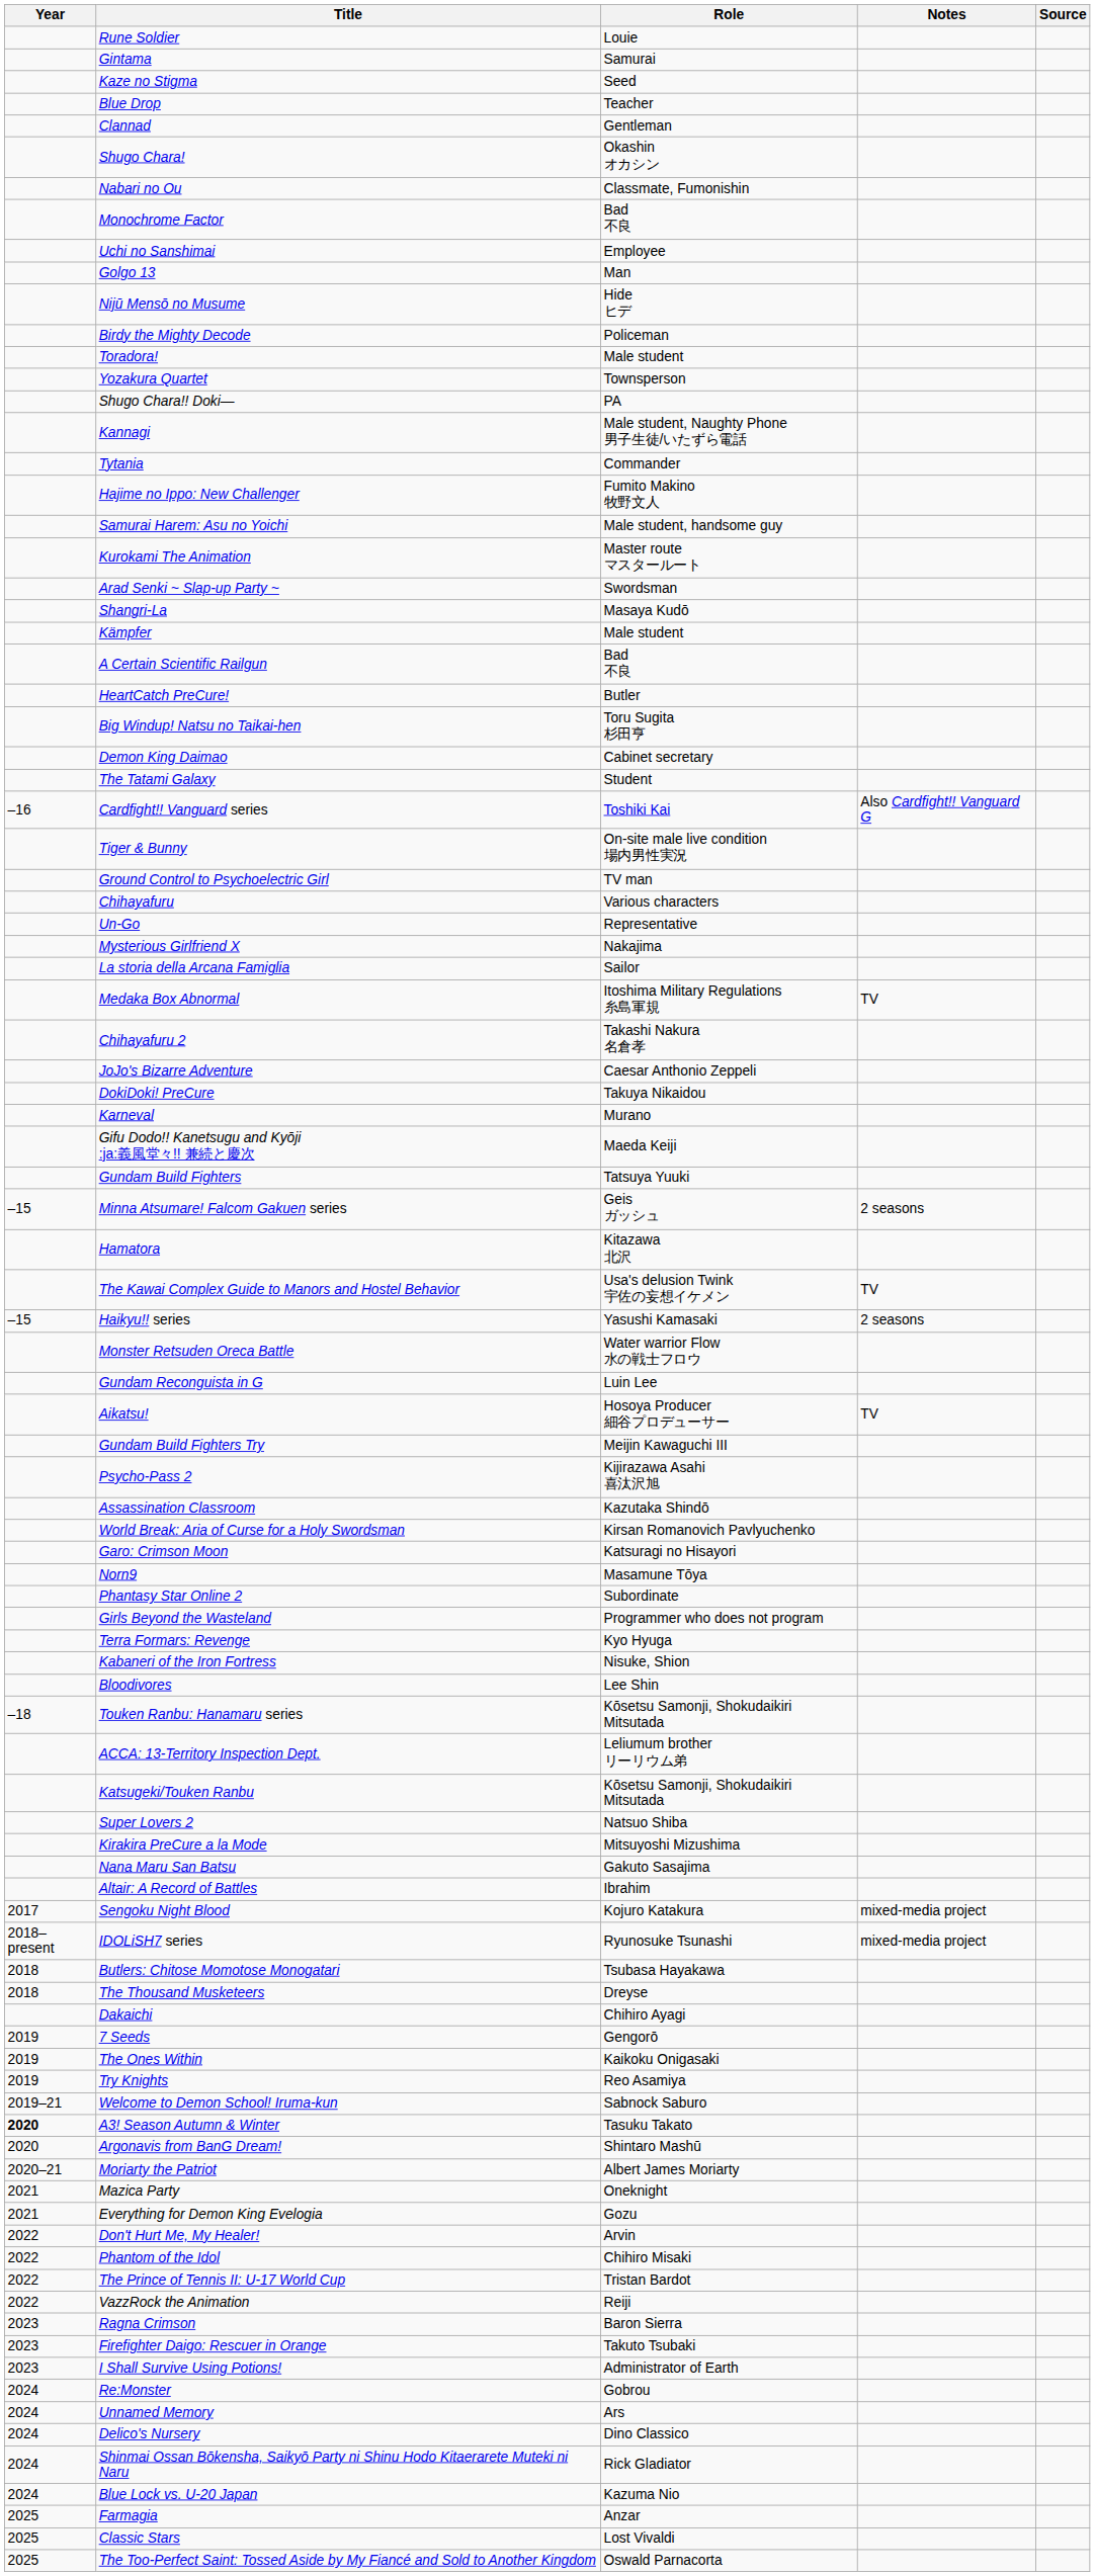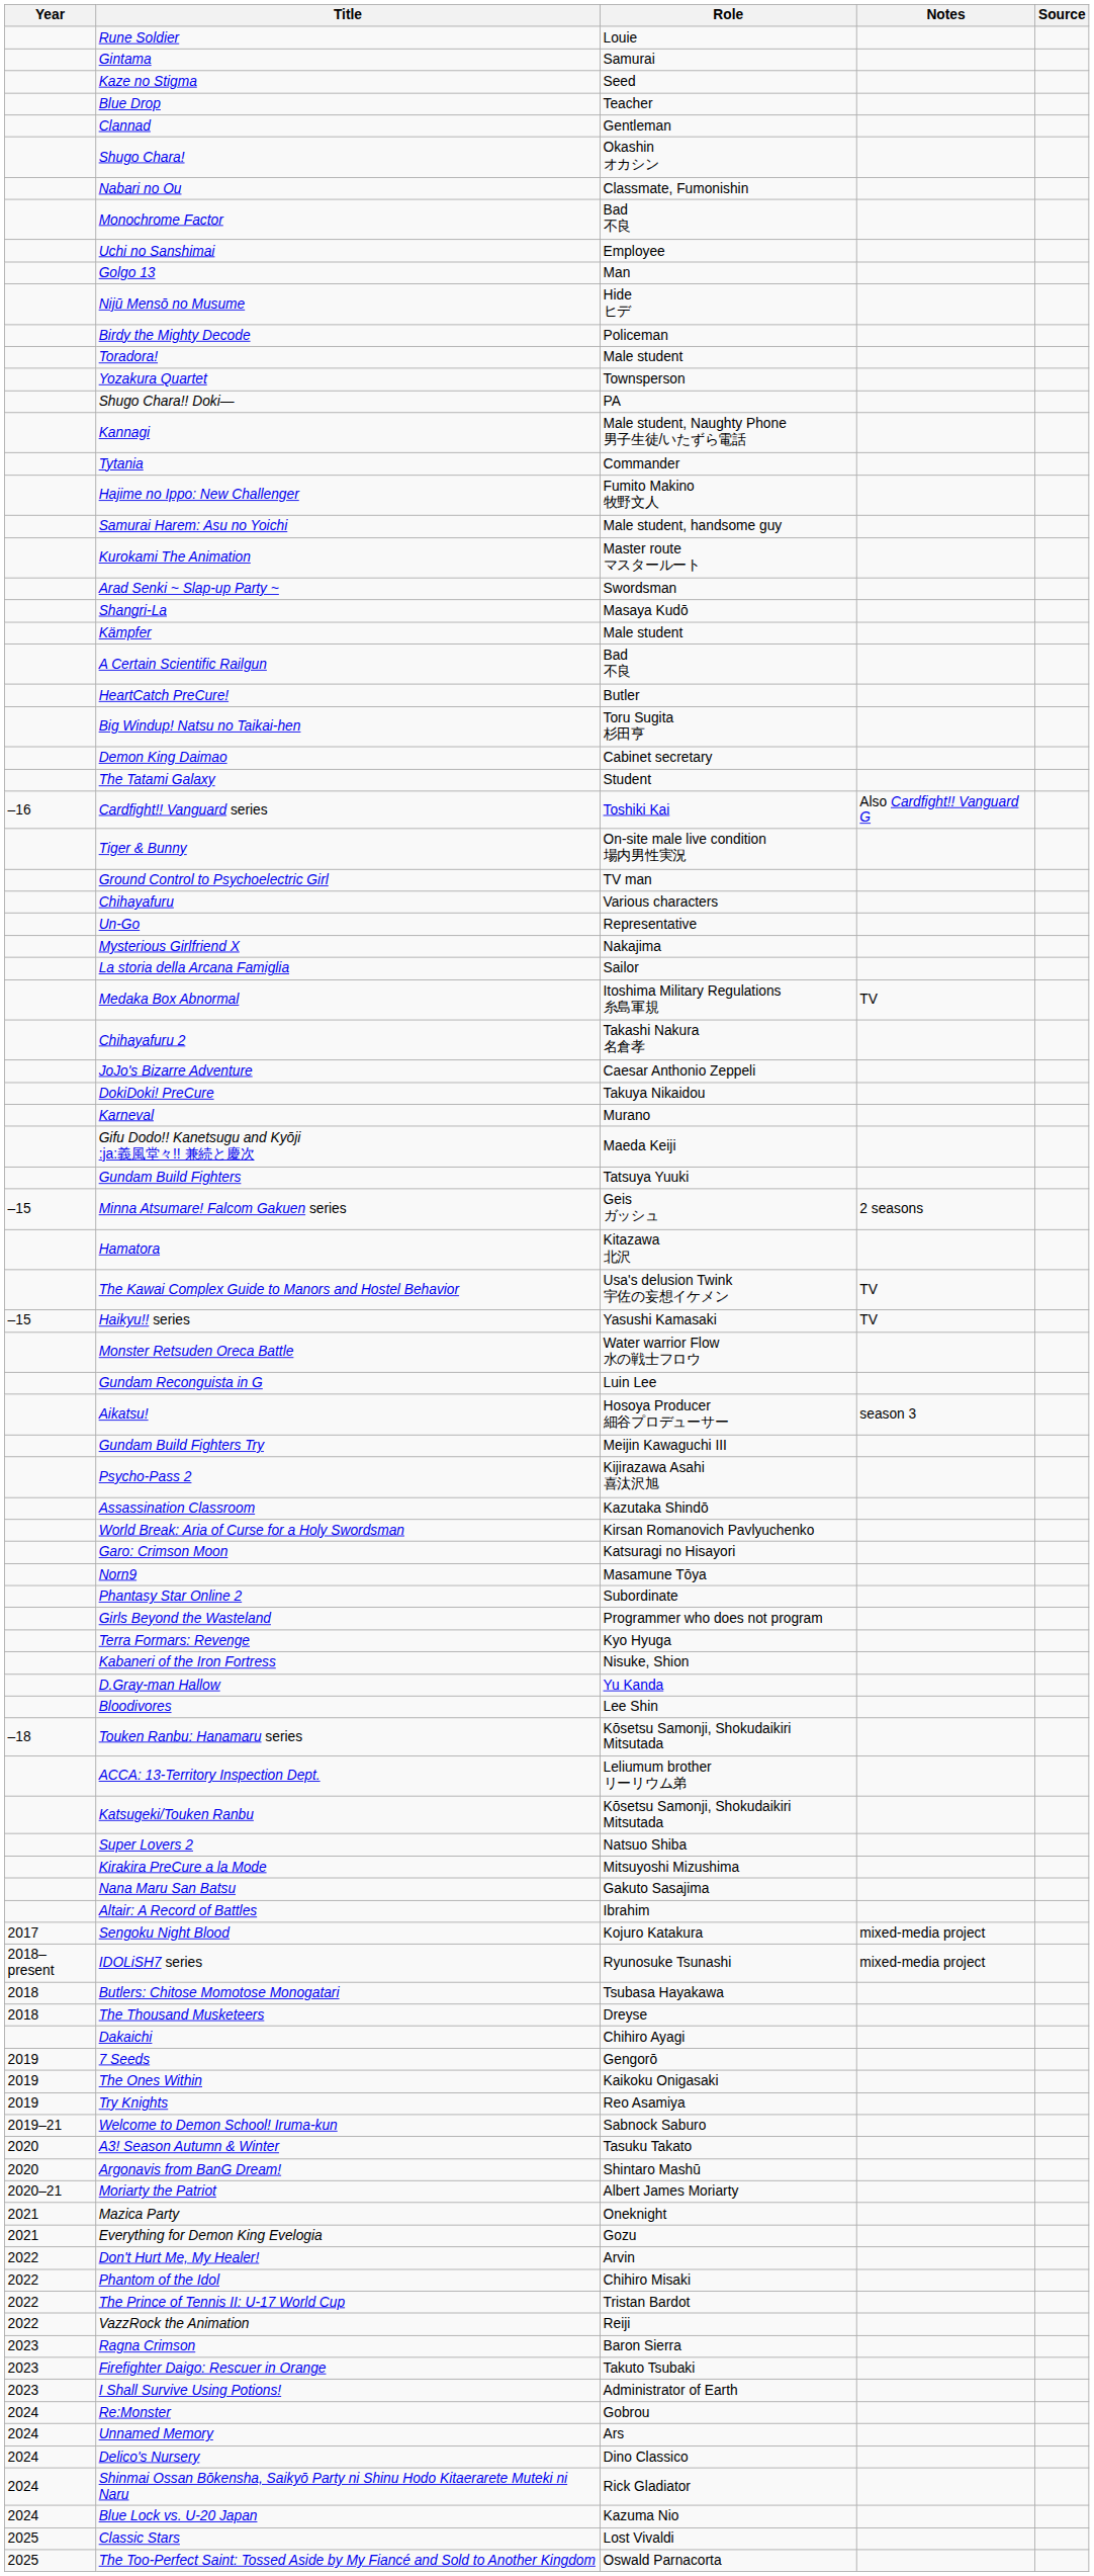Haikyu!! series | Notes: 2 seasons -> TV
Aikatsu! | Notes: TV -> season 3
+ row: D.Gray-man Hallow | Yu Kanda
A3! Season Autumn & Winter | Year: bold -> normal
- row: 2025 | Farmagia | Anzar
